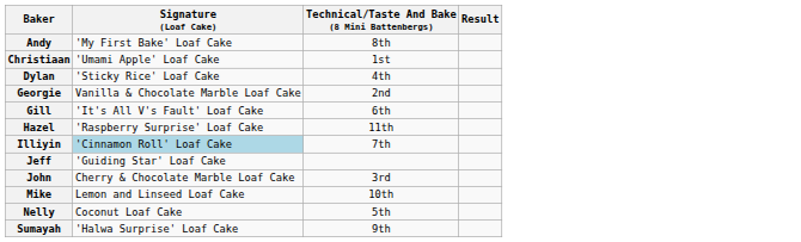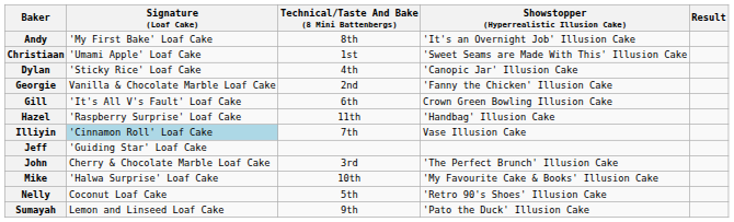+ column: Showstopper (Hyperrealistic Illusion Cake) | 'It's an Overnight Job' Illusion Cake | 'Sweet Seams are Made With This' Illusion Cake | 'Canopic Jar' Illusion Cake | 'Fanny the Chicken' Illusion Cake | Crown Green Bowling Illusion Cake | 'Handbag' Illusion Cake | Vase Illusion Cake | 'The Perfect Brunch' Illusion Cake | 'My Favourite Cake & Books' Illusion Cake | 'Retro 90's Shoes' Illusion Cake | 'Pato the Duck' Illusion Cake
Mike | Signature (Loaf Cake): Lemon and Linseed Loaf Cake -> 'Halwa Surprise' Loaf Cake
Sumayah | Signature (Loaf Cake): 'Halwa Surprise' Loaf Cake -> Lemon and Linseed Loaf Cake
